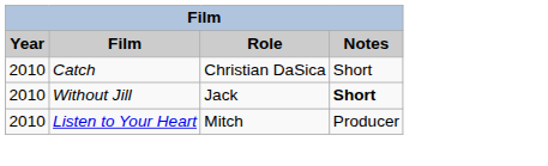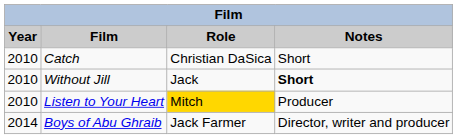Listen to Your Heart | Role: no background -> gold background
+ row: 2014 | Boys of Abu Ghraib | Jack Farmer | Director, writer and producer
